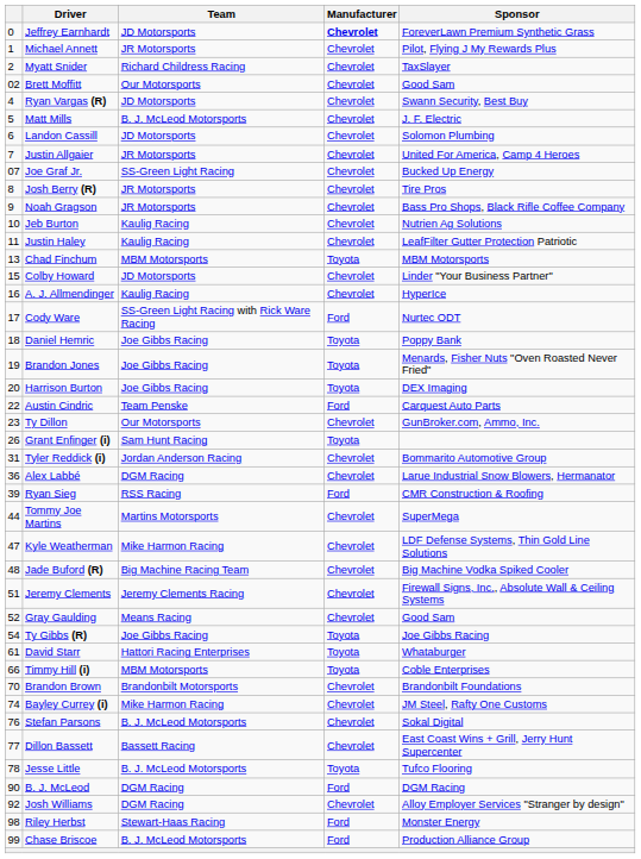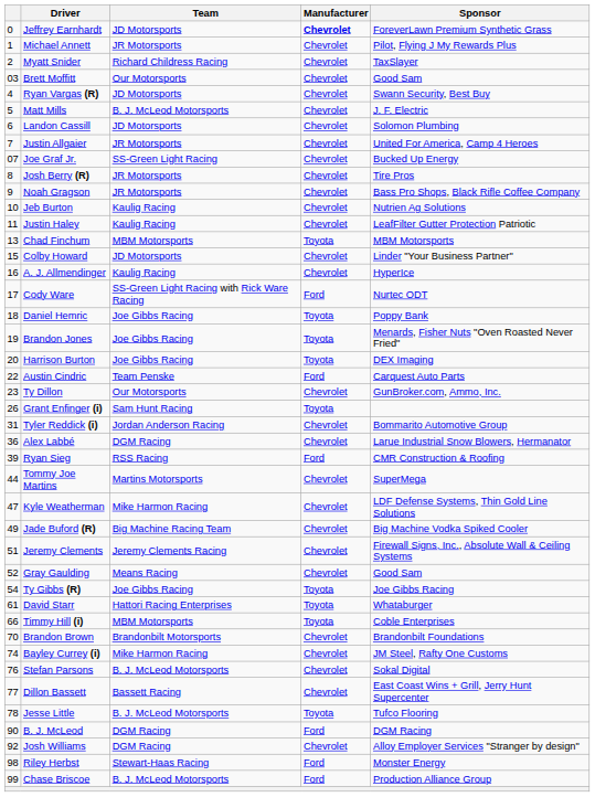Brett Moffitt | column 1: 02 -> 03
Jade Buford (R) | column 1: 48 -> 49
